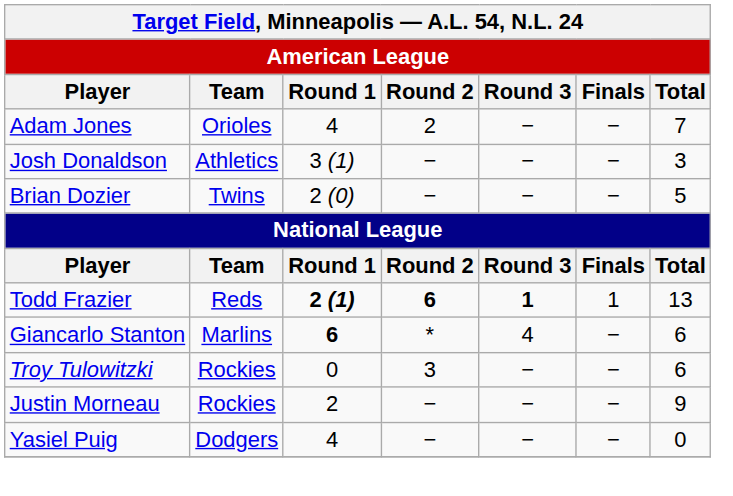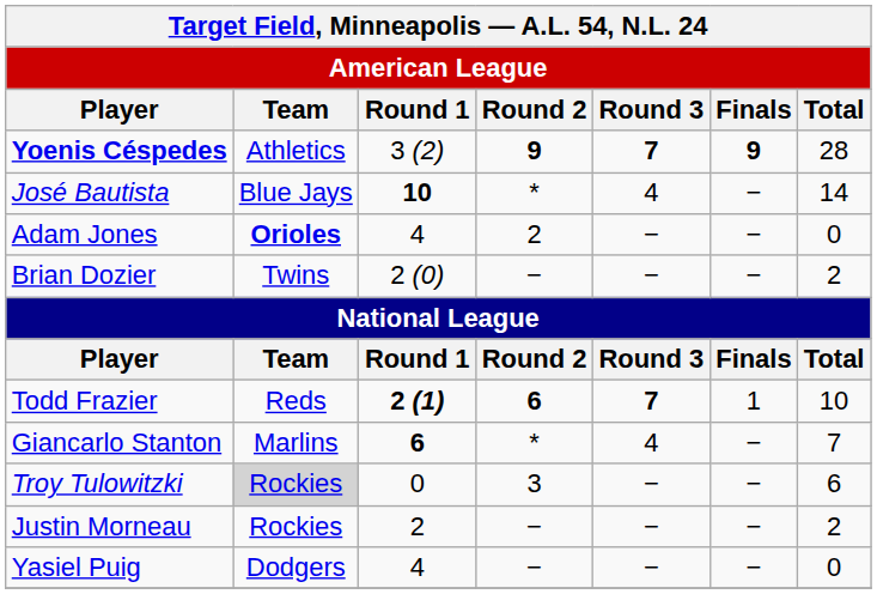+ row: Yoenis Céspedes | Athletics | 3 (2) | 9 | 7 | 9 | 28
+ row: José Bautista | Blue Jays | 10 | * | 4 | − | 14
Adam Jones | Team: normal -> bold
Adam Jones | Total: 7 -> 0
- row: Josh Donaldson | Athletics | 3 (1) | − | − | − | 3
Brian Dozier | Total: 5 -> 2
Todd Frazier | Round 3: 1 -> 7
Todd Frazier | Total: 13 -> 10
Giancarlo Stanton | Total: 6 -> 7
Troy Tulowitzki | Team: no background -> lightgrey background
Justin Morneau | Total: 9 -> 2
